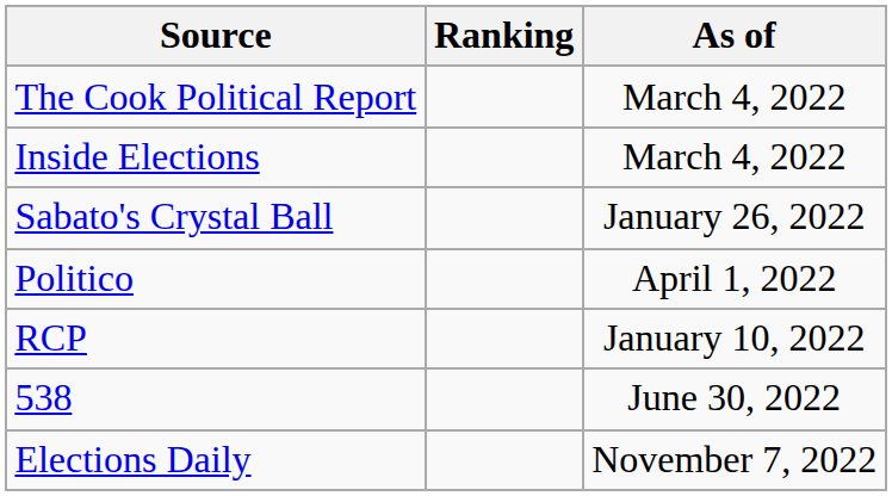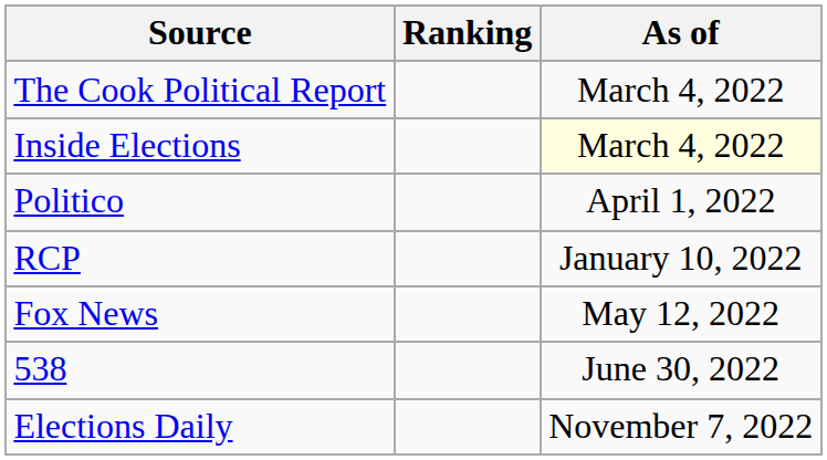Inside Elections | As of: no background -> lightyellow background
- row: Sabato's Crystal Ball | January 26, 2022
+ row: Fox News | May 12, 2022
